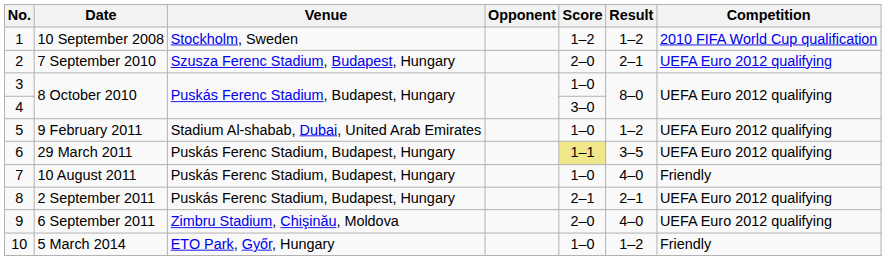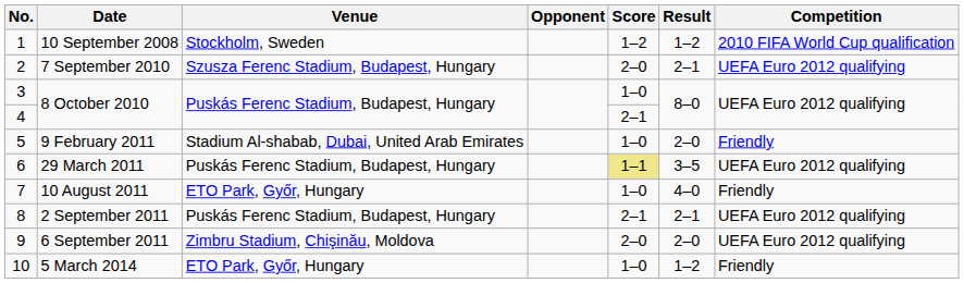4 / 8 October 2010 | Score: 3–0 -> 2–1
9 February 2011 | Result: 1–2 -> 2–0
9 February 2011 | Competition: UEFA Euro 2012 qualifying -> Friendly
10 August 2011 | Venue: Puskás Ferenc Stadium, Budapest, Hungary -> ETO Park, Győr, Hungary
6 September 2011 | Result: 4–0 -> 2–0
